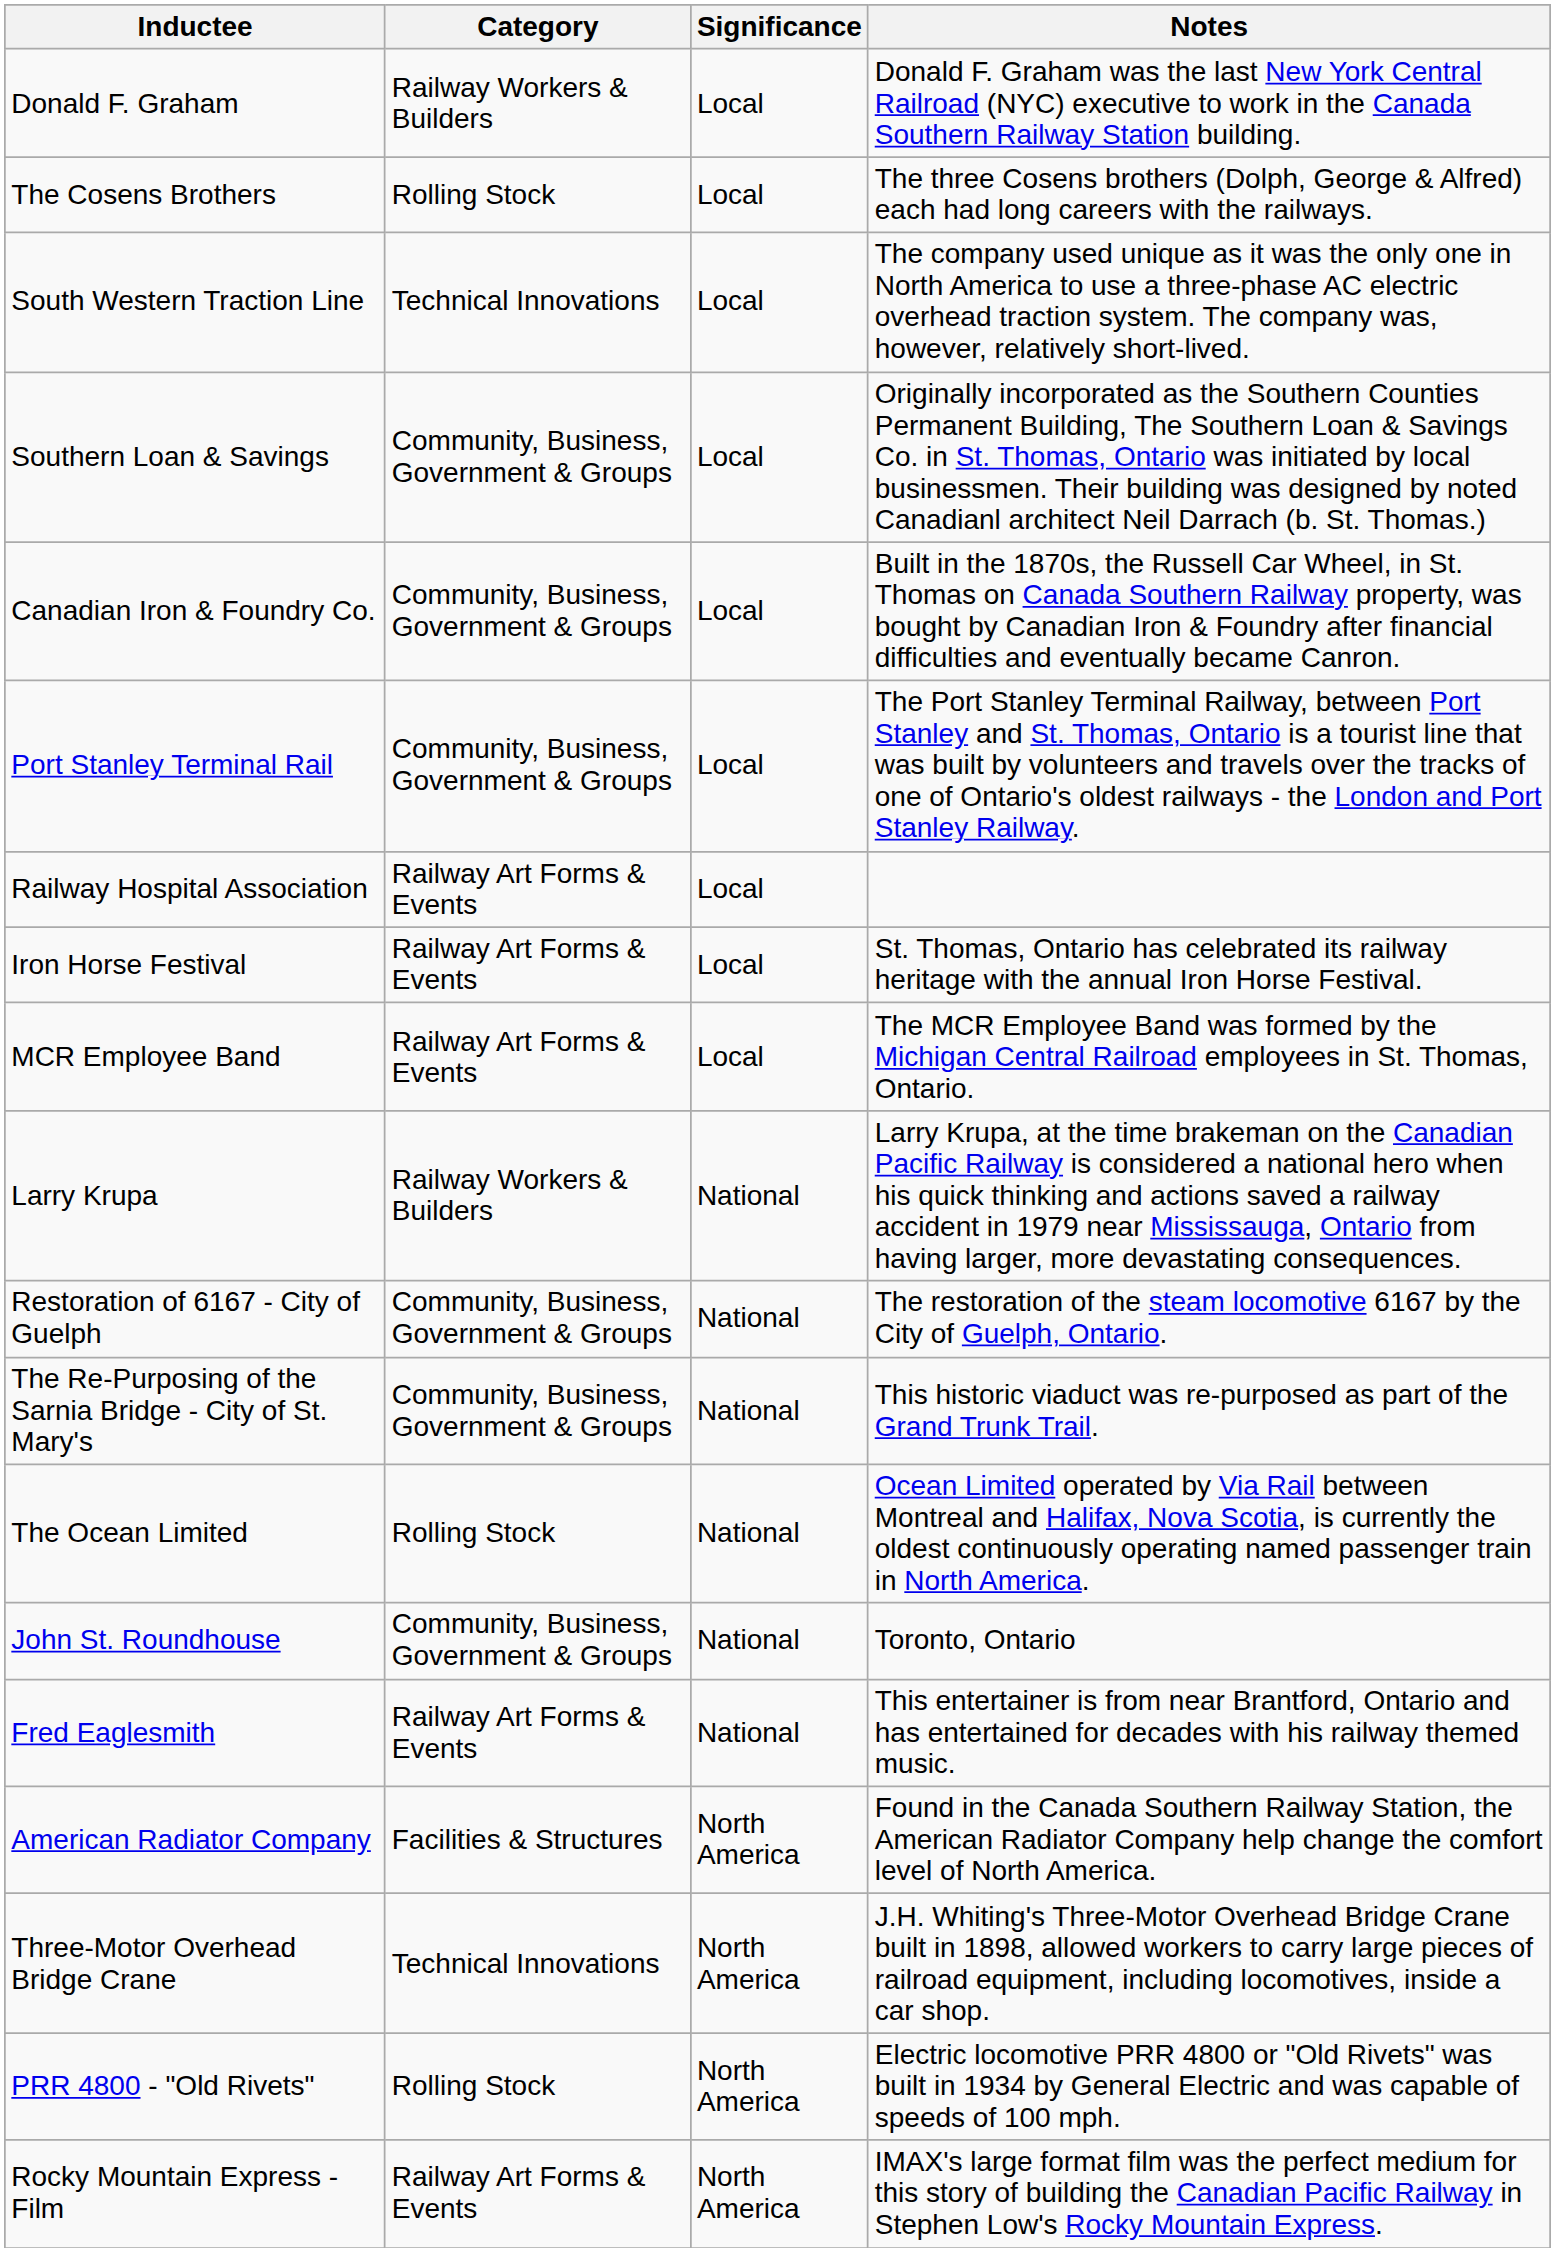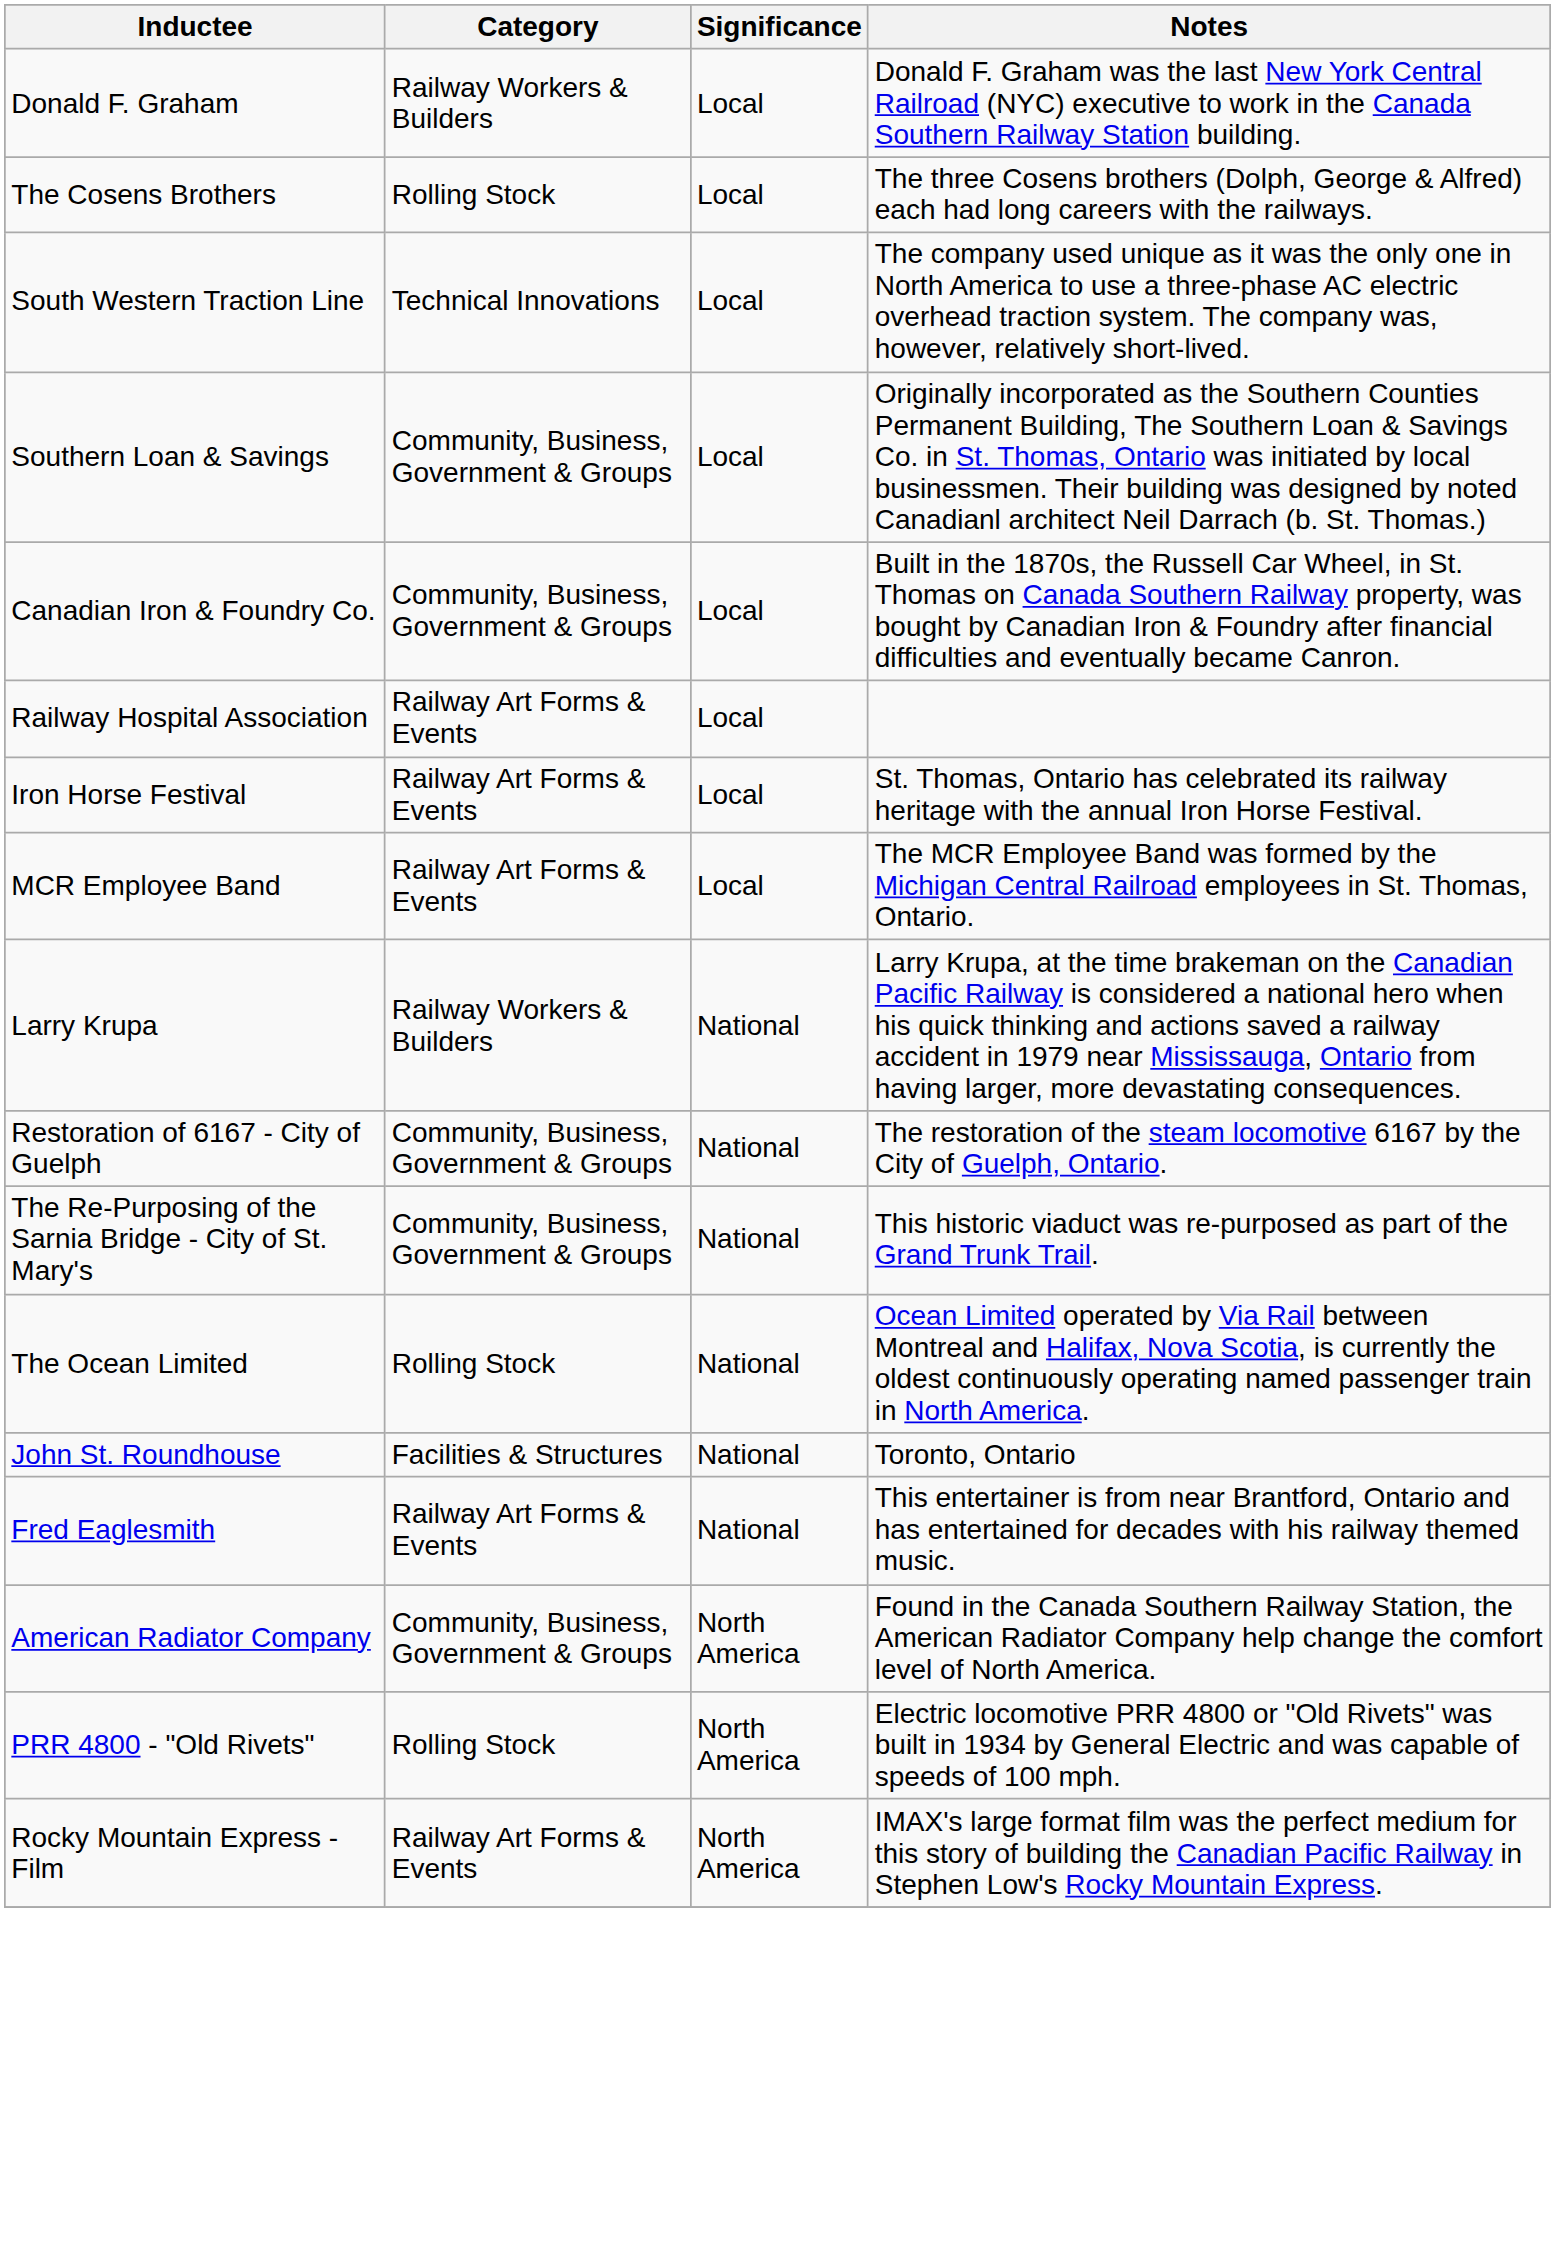- row: Port Stanley Terminal Rail | Community, Business, Government & Groups | Local | The Port Stanley Terminal Railway, between Port Stanley and St. Thomas, Ontario is a tourist line that was built by volunteers and travels over the tracks of one of Ontario's oldest railways - the London and Port Stanley Railway.
John St. Roundhouse | Category: Community, Business, Government & Groups -> Facilities & Structures
American Radiator Company | Category: Facilities & Structures -> Community, Business, Government & Groups
- row: Three-Motor Overhead Bridge Crane | Technical Innovations | North America | J.H. Whiting's Three-Motor Overhead Bridge Crane built in 1898, allowed workers to carry large pieces of railroad equipment, including locomotives, inside a car shop.
